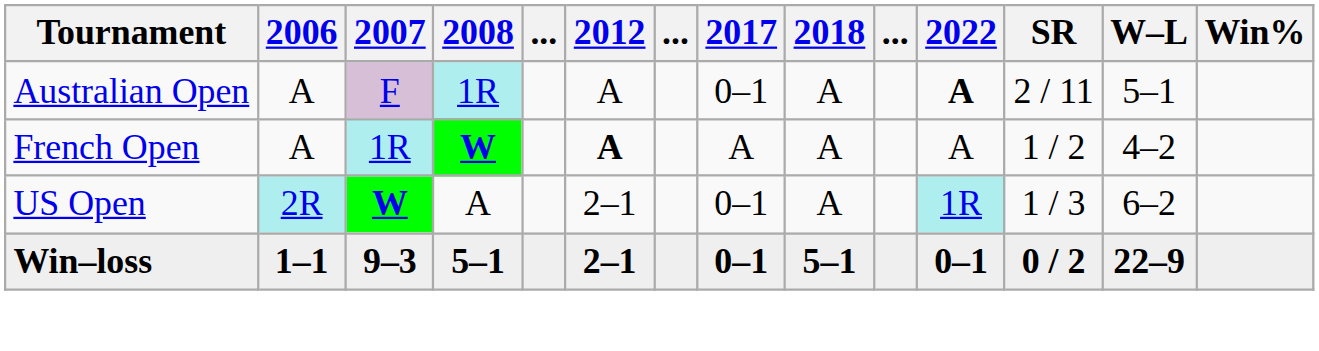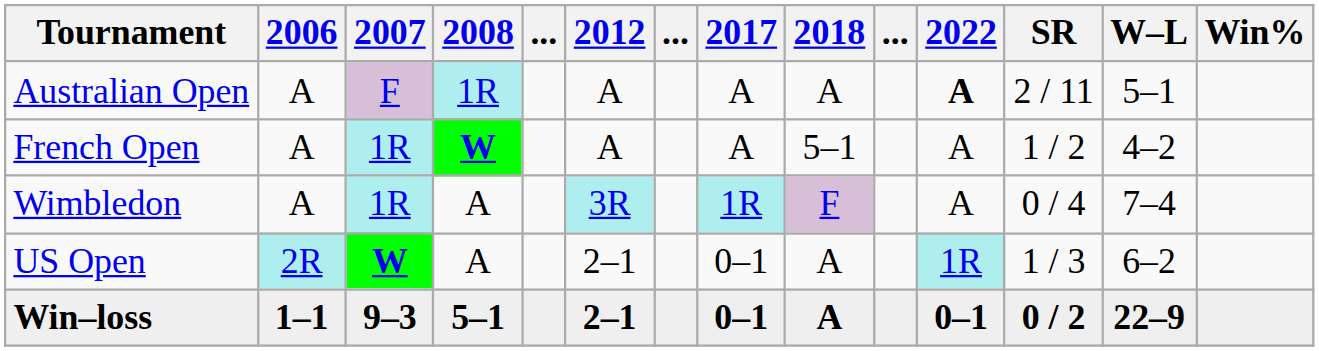Australian Open | 2017: 0–1 -> A
French Open | 2012: bold -> normal
French Open | 2018: A -> 5–1
+ row: Wimbledon | A | 1R | A | 3R | 1R | F | A | 0 / 4 | 7–4
Win–loss | 2018: 5–1 -> A
